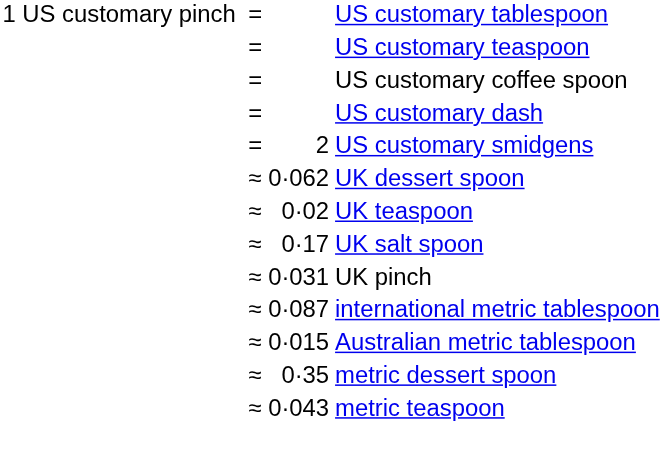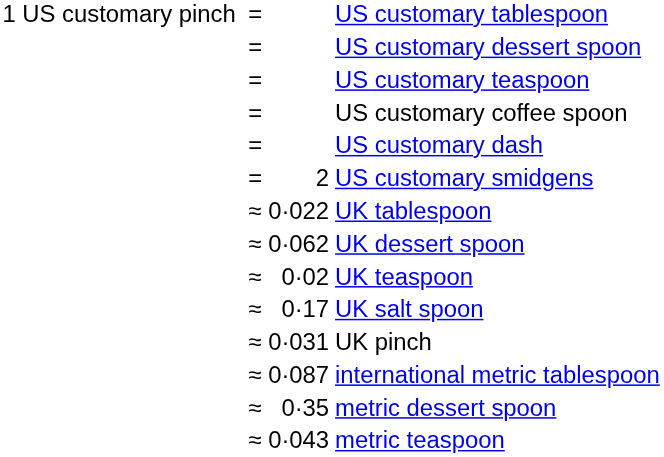+ row: = | US customary dessert spoon
+ row: ≈ | 0·022 | UK tablespoon
- row: ≈ | 0·015 | Australian metric tablespoon
